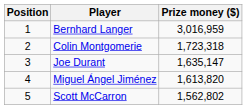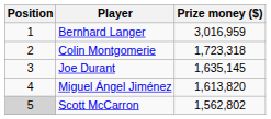Joe Durant | Prize money ($): 1,635,147 -> 1,635,145
Scott McCarron | Position: no background -> lightgrey background
